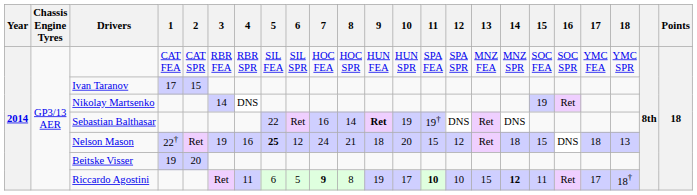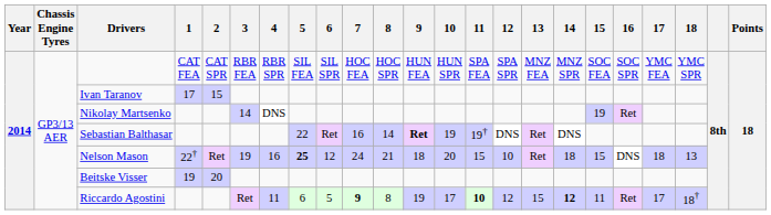Nelson Mason | 12: 12 -> 10
Riccardo Agostini | 12: 10 -> 12
